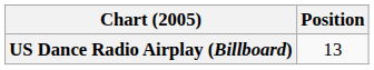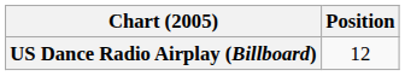US Dance Radio Airplay (Billboard) | Position: 13 -> 12
